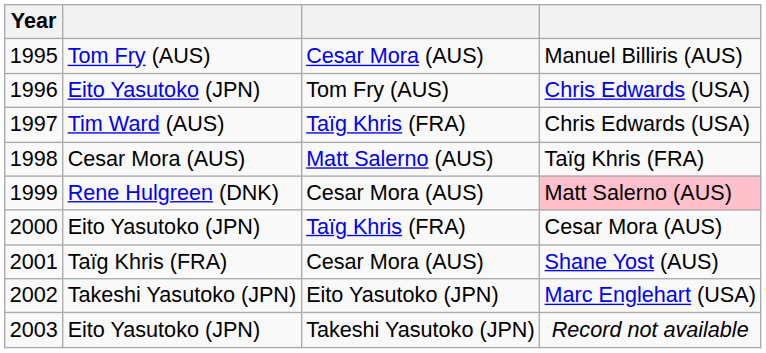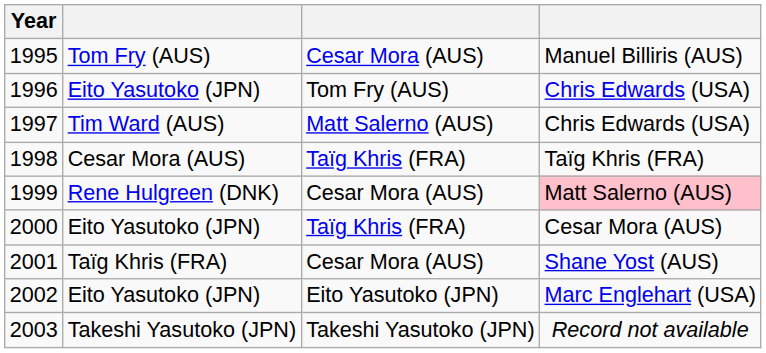1997 | column 3: Taïg Khris (FRA) -> Matt Salerno (AUS)
1998 | column 3: Matt Salerno (AUS) -> Taïg Khris (FRA)
2002 | column 2: Takeshi Yasutoko (JPN) -> Eito Yasutoko (JPN)
2003 | column 2: Eito Yasutoko (JPN) -> Takeshi Yasutoko (JPN)
